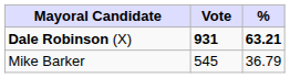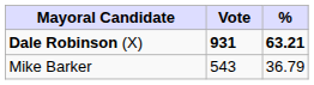Mike Barker | Vote: 545 -> 543
